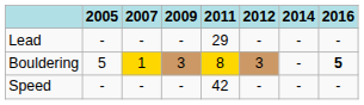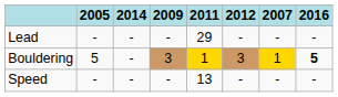columns swapped: 2007 <-> 2014
Bouldering | 2011: 8 -> 1
Speed | 2011: 42 -> 13
